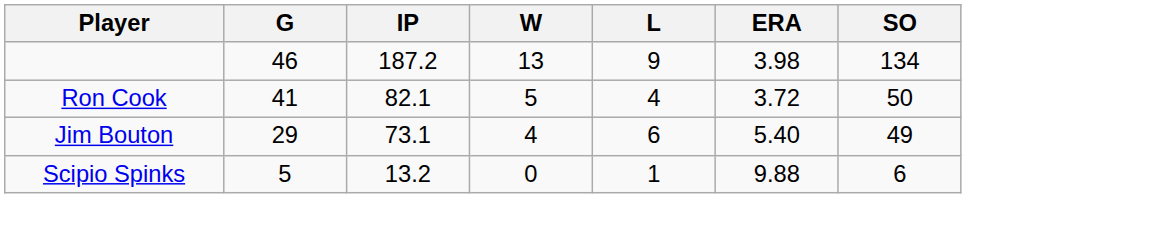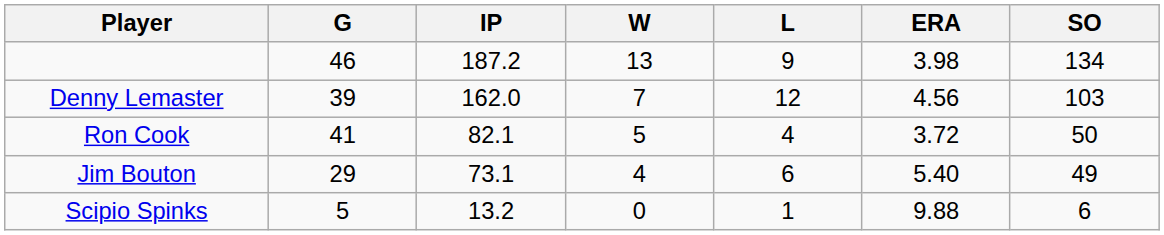+ row: Denny Lemaster | 39 | 162.0 | 7 | 12 | 4.56 | 103
